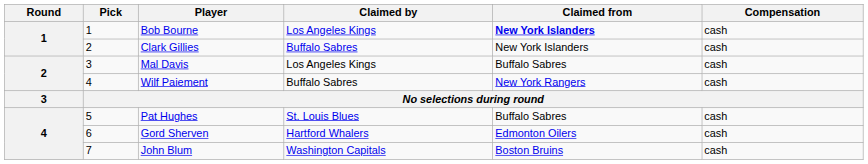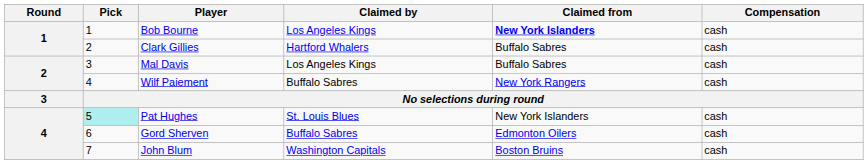Clark Gillies | Claimed by: Buffalo Sabres -> Hartford Whalers
Clark Gillies | Claimed from: New York Islanders -> Buffalo Sabres
Pat Hughes | Pick: no background -> paleturquoise background
Pat Hughes | Claimed from: Buffalo Sabres -> New York Islanders
Gord Sherven | Claimed by: Hartford Whalers -> Buffalo Sabres
